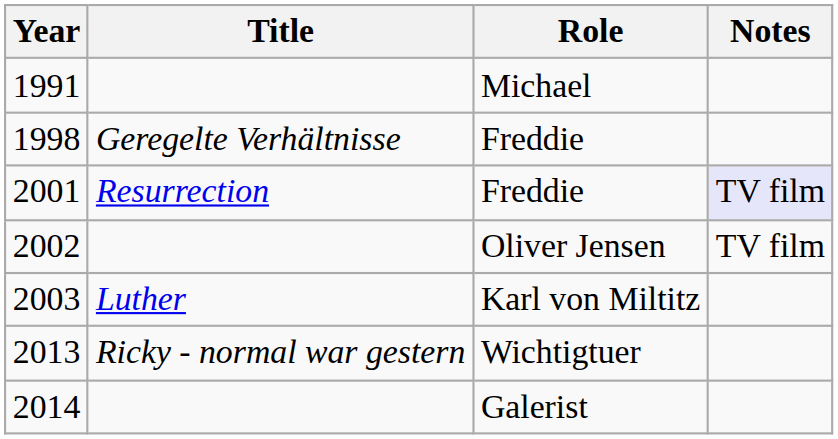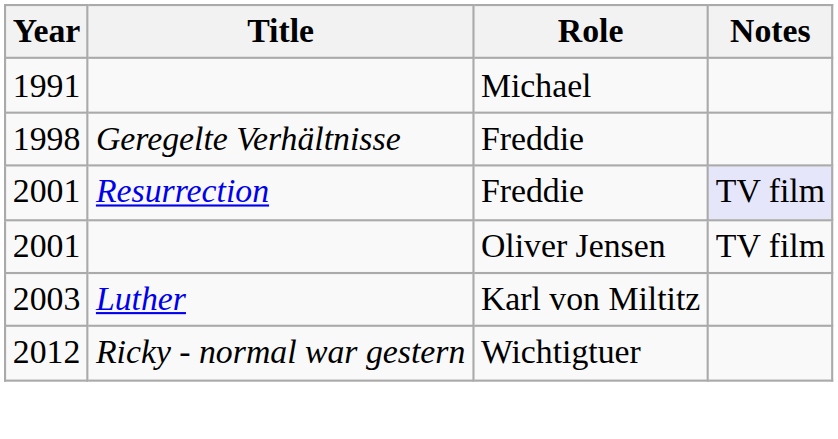Oliver Jensen | Year: 2002 -> 2001
Wichtigtuer | Year: 2013 -> 2012
- row: 2014 | Galerist
